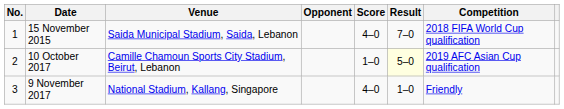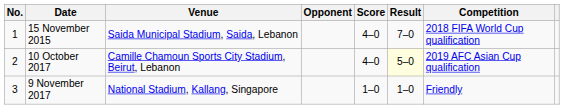10 October 2017 | Score: 1–0 -> 4–0
9 November 2017 | Score: 4–0 -> 1–0
